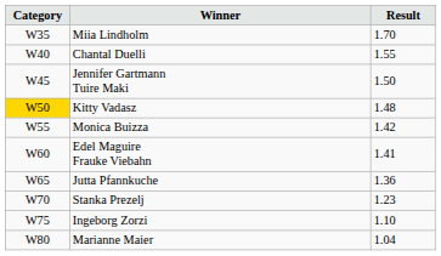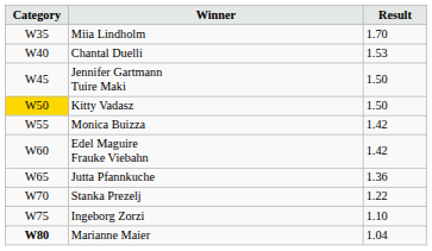Chantal Duelli | Result: 1.55 -> 1.53
Kitty Vadasz | Result: 1.48 -> 1.50
Edel Maguire Frauke Viebahn | Result: 1.41 -> 1.42
Stanka Prezelj | Result: 1.23 -> 1.22
Marianne Maier | Category: normal -> bold
